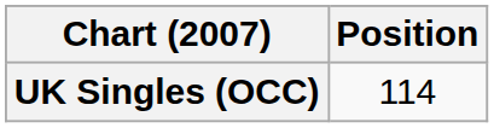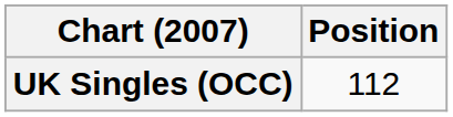UK Singles (OCC) | Position: 114 -> 112
